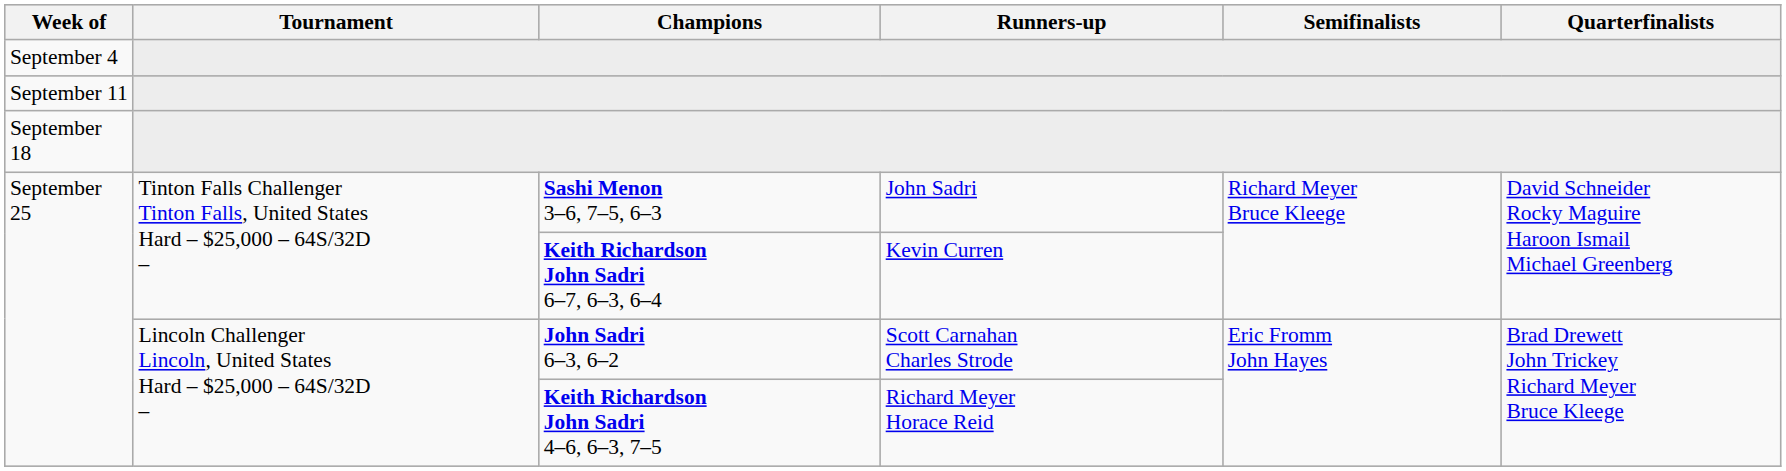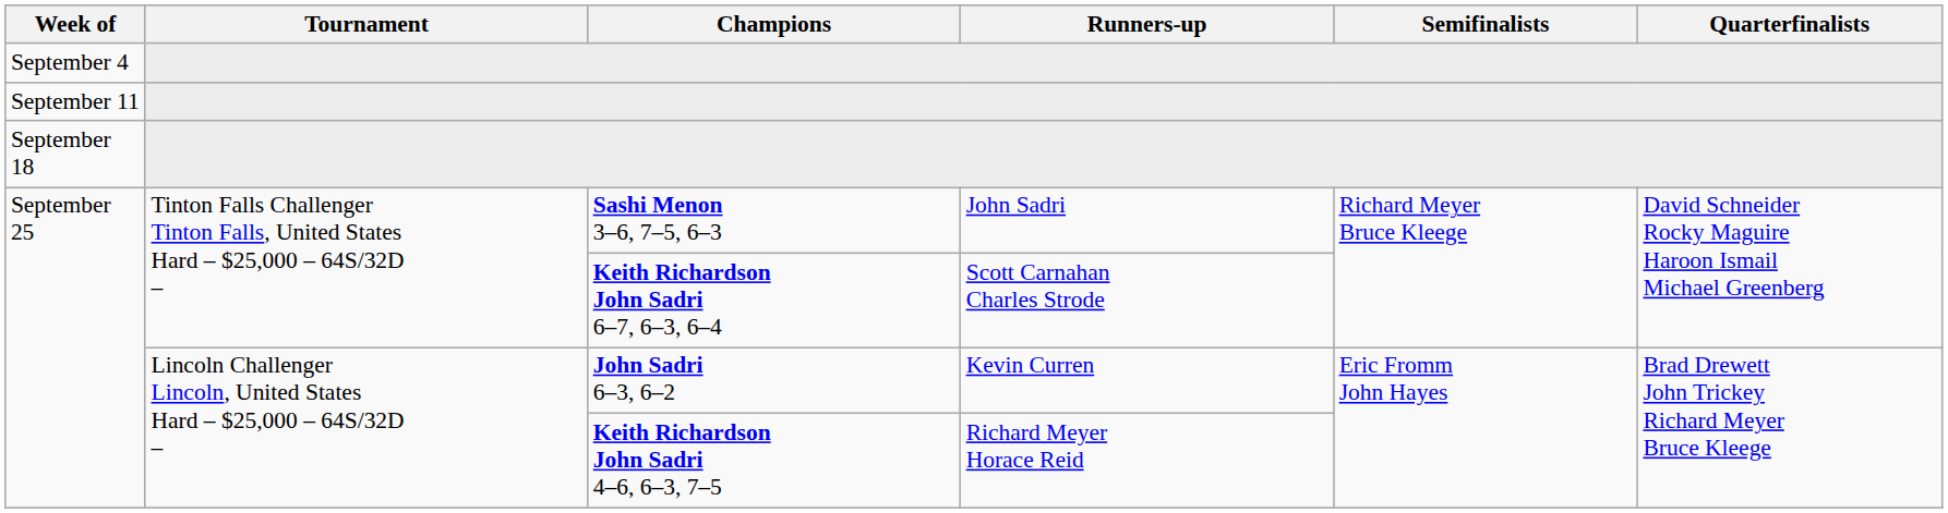Keith Richardson John Sadri 6–7, 6–3, 6–4 | Runners-up: Kevin Curren -> Scott Carnahan Charles Strode
John Sadri 6–3, 6–2 | Runners-up: Scott Carnahan Charles Strode -> Kevin Curren
